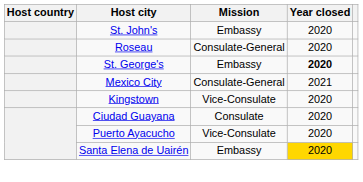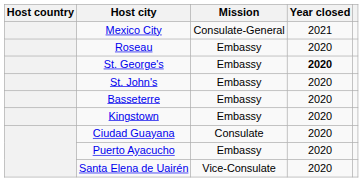rows swapped: St. John's <-> Mexico City
Roseau | Mission: Consulate-General -> Embassy
+ row: Basseterre | Embassy | 2020
Kingstown | Mission: Vice-Consulate -> Embassy
Puerto Ayacucho | Mission: Vice-Consulate -> Embassy
Santa Elena de Uairén | Mission: Embassy -> Vice-Consulate
Santa Elena de Uairén | Year closed: gold background -> no background
